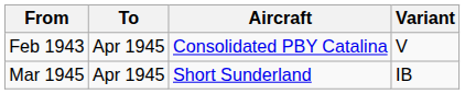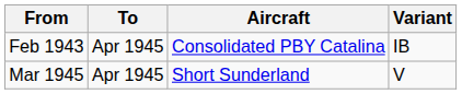Feb 1943 | Variant: V -> IB
Mar 1945 | Variant: IB -> V
